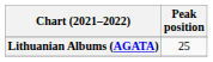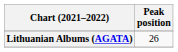Lithuanian Albums (AGATA) | Peak position: 25 -> 26
